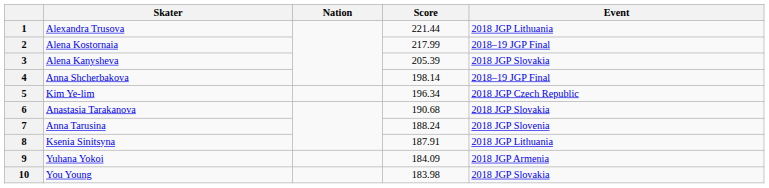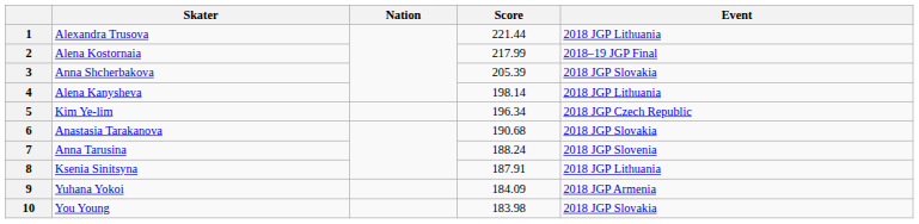3 | Skater: Alena Kanysheva -> Anna Shcherbakova
4 | Skater: Anna Shcherbakova -> Alena Kanysheva
4 | Event: 2018–19 JGP Final -> 2018 JGP Lithuania
